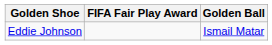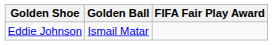columns swapped: Golden Ball <-> FIFA Fair Play Award
